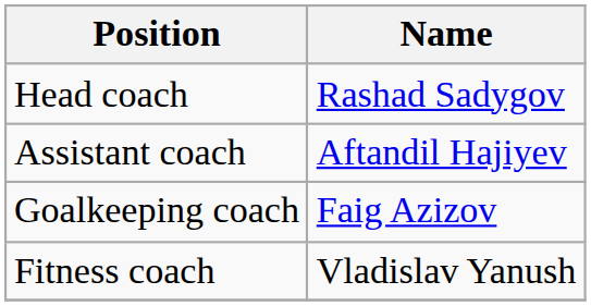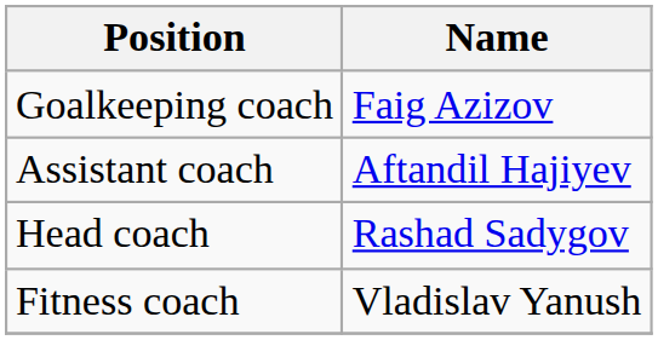rows swapped: Head coach <-> Goalkeeping coach
